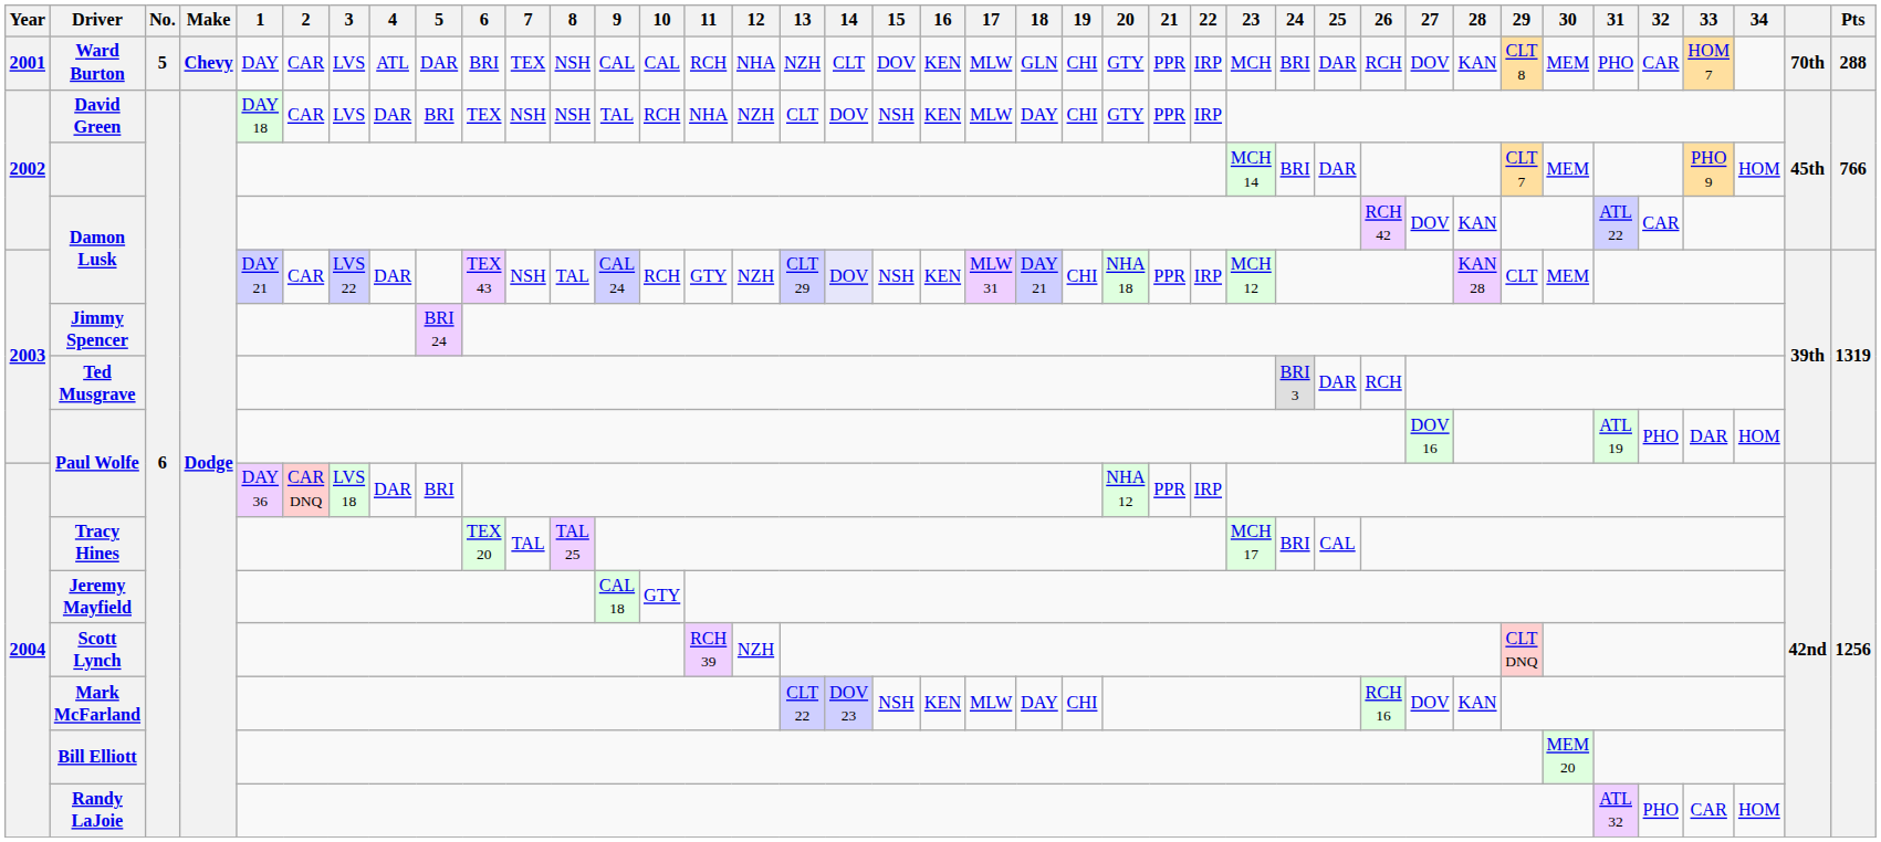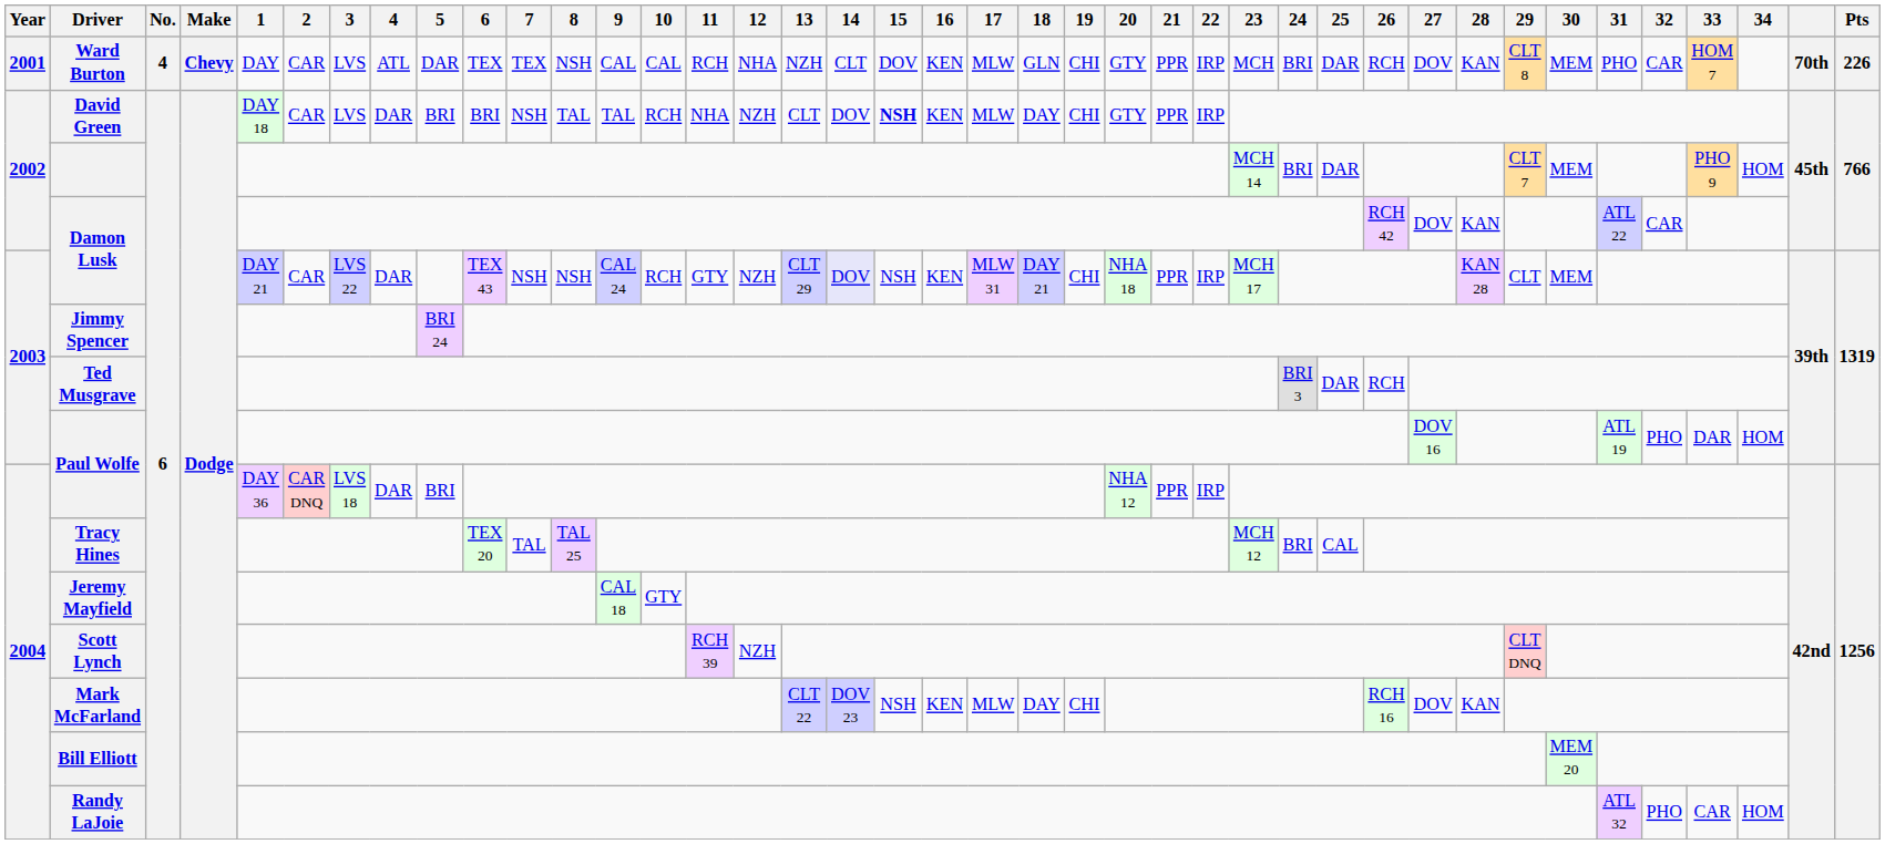Ward Burton | No.: 5 -> 4
Ward Burton | 6: BRI -> TEX
Ward Burton | Pts: 288 -> 226
David Green | 6: TEX -> BRI
David Green | 8: NSH -> TAL
David Green | 15: normal -> bold
2003 / Damon Lusk | 8: TAL -> NSH
2003 / Damon Lusk | 23: MCH 12 -> MCH 17
Tracy Hines | 23: MCH 17 -> MCH 12
